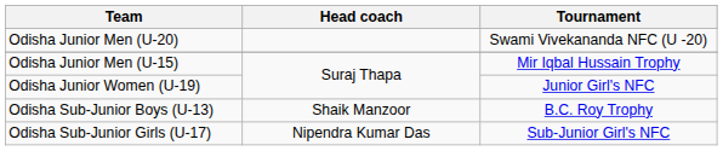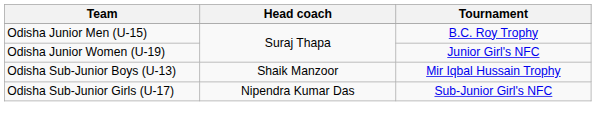- row: Odisha Junior Men (U-20) | Swami Vivekananda NFC (U -20)
Odisha Junior Men (U-15) | Tournament: Mir Iqbal Hussain Trophy -> B.C. Roy Trophy
Odisha Sub-Junior Boys (U-13) | Tournament: B.C. Roy Trophy -> Mir Iqbal Hussain Trophy
